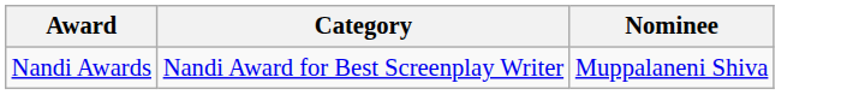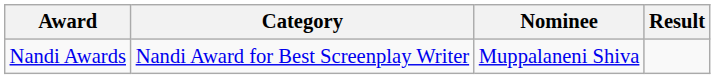+ column: Result
